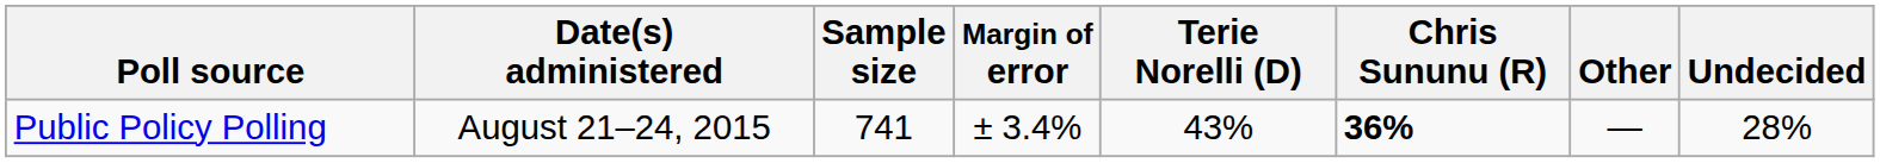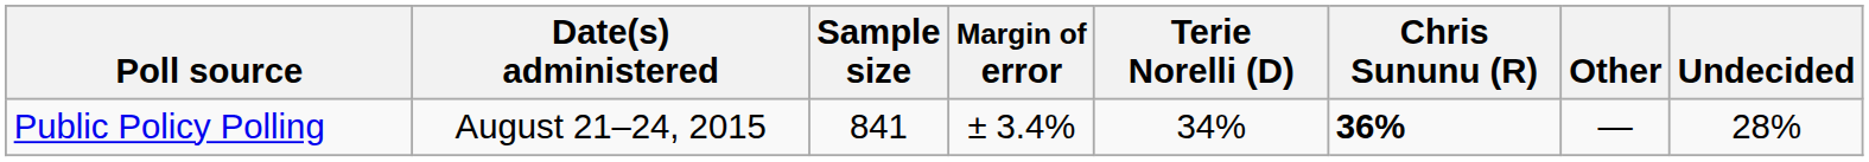Public Policy Polling | Sample size: 741 -> 841
Public Policy Polling | Terie Norelli (D): 43% -> 34%
